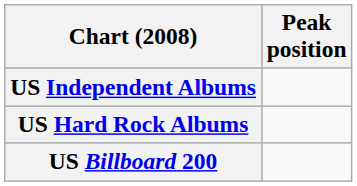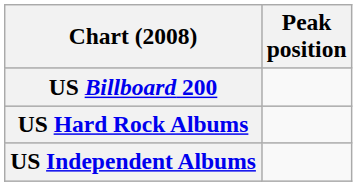rows swapped: US Billboard 200 <-> US Independent Albums
